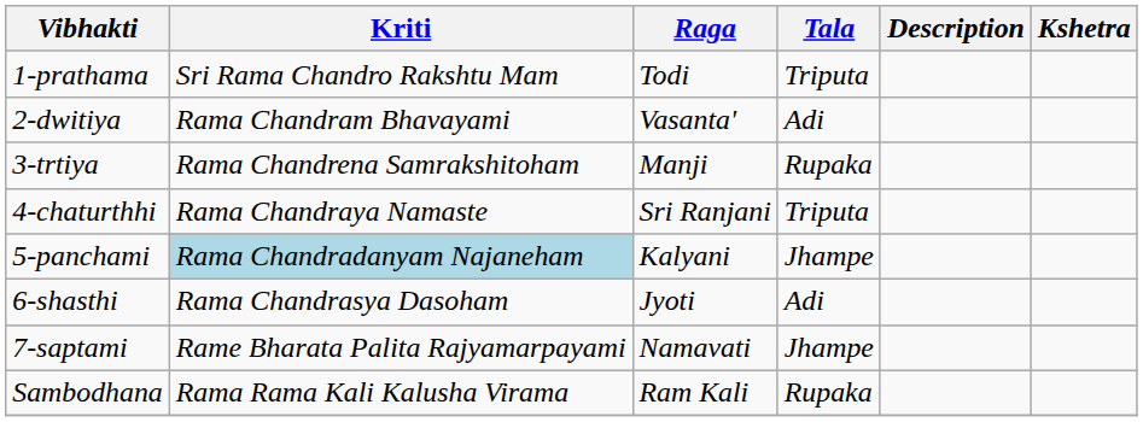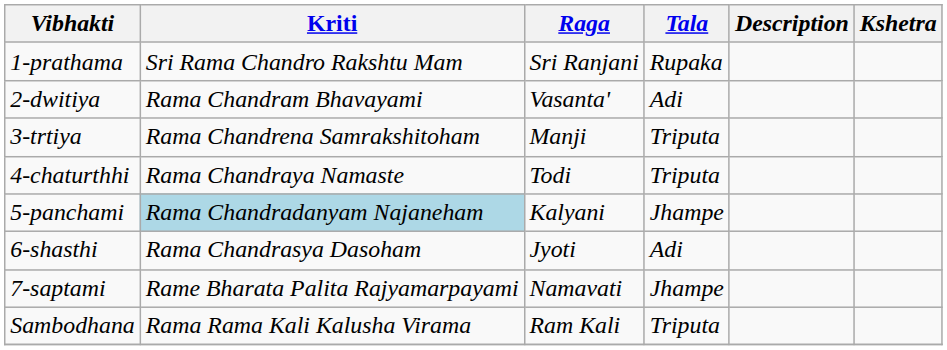1-prathama | Raga: Todi -> Sri Ranjani
1-prathama | Tala: Triputa -> Rupaka
3-trtiya | Tala: Rupaka -> Triputa
4-chaturthhi | Raga: Sri Ranjani -> Todi
Sambodhana | Tala: Rupaka -> Triputa
